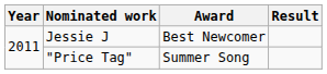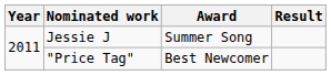Jessie J | Award: Best Newcomer -> Summer Song
"Price Tag" | Award: Summer Song -> Best Newcomer
